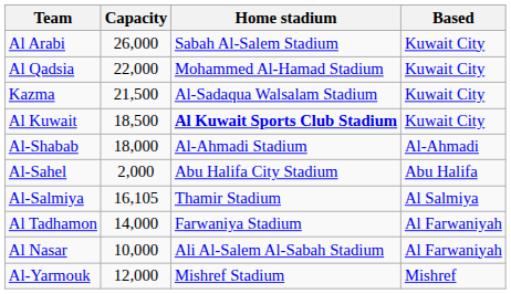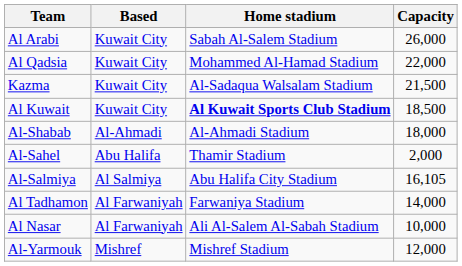columns swapped: Based <-> Capacity
Al-Sahel | Home stadium: Abu Halifa City Stadium -> Thamir Stadium
Al-Salmiya | Home stadium: Thamir Stadium -> Abu Halifa City Stadium
